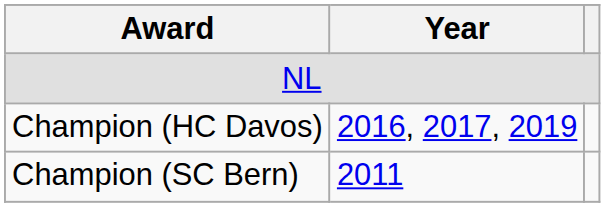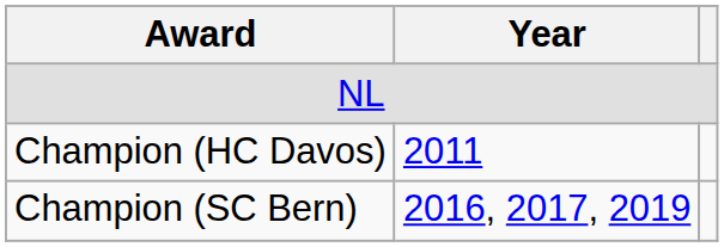Champion (HC Davos) | Year: 2016, 2017, 2019 -> 2011
Champion (SC Bern) | Year: 2011 -> 2016, 2017, 2019
